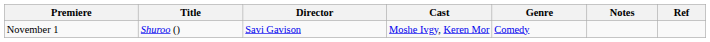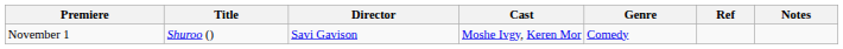columns swapped: Notes <-> Ref
